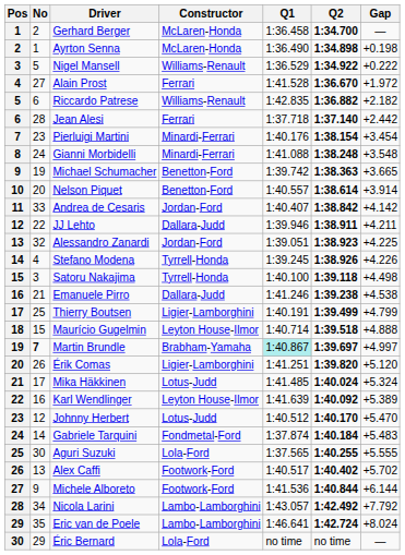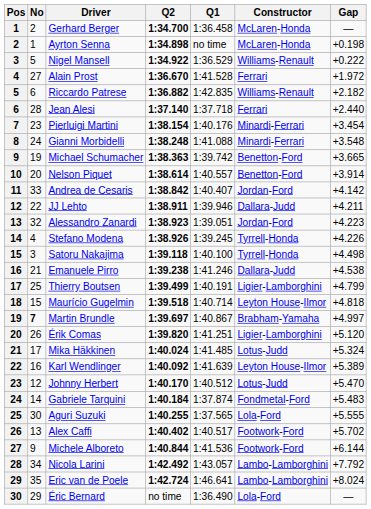columns swapped: Constructor <-> Q2
Ayrton Senna | Q1: 1:36.490 -> no time
Jean Alesi | Gap: +2.442 -> +2.440
Alessandro Zanardi | Gap: +4.225 -> +4.223
Maurício Gugelmin | Gap: +4.888 -> +4.818
Martin Brundle | Q1: paleturquoise background -> no background
Éric Bernard | Q1: no time -> 1:36.490
